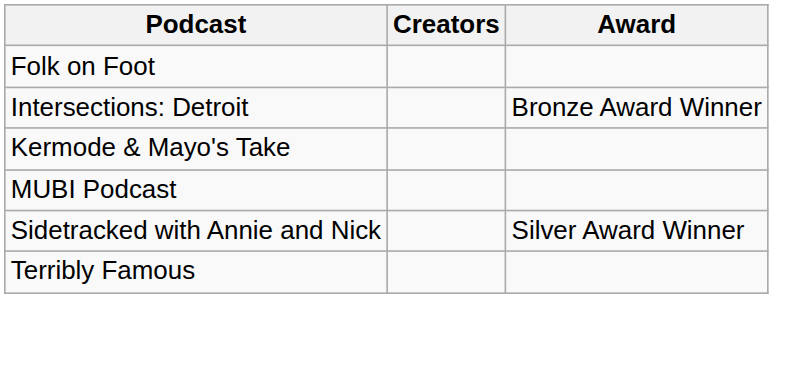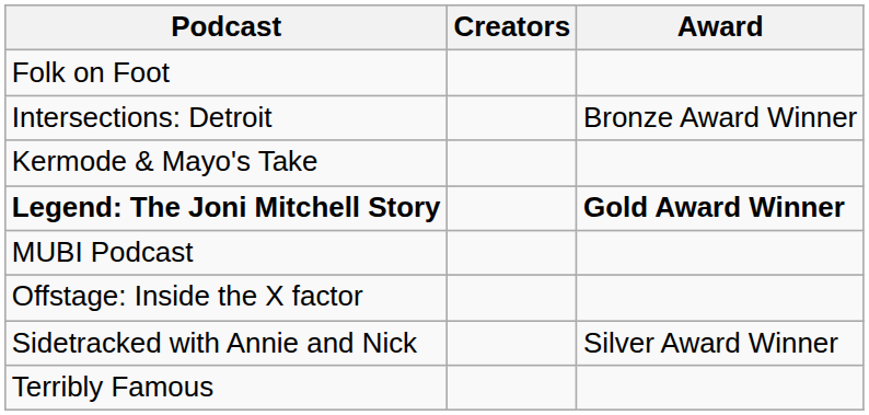+ row: Legend: The Joni Mitchell Story | Gold Award Winner
+ row: Offstage: Inside the X factor
